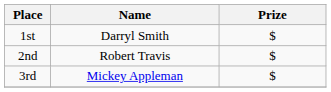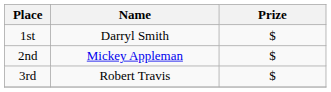2nd | Name: Robert Travis -> Mickey Appleman
3rd | Name: Mickey Appleman -> Robert Travis
